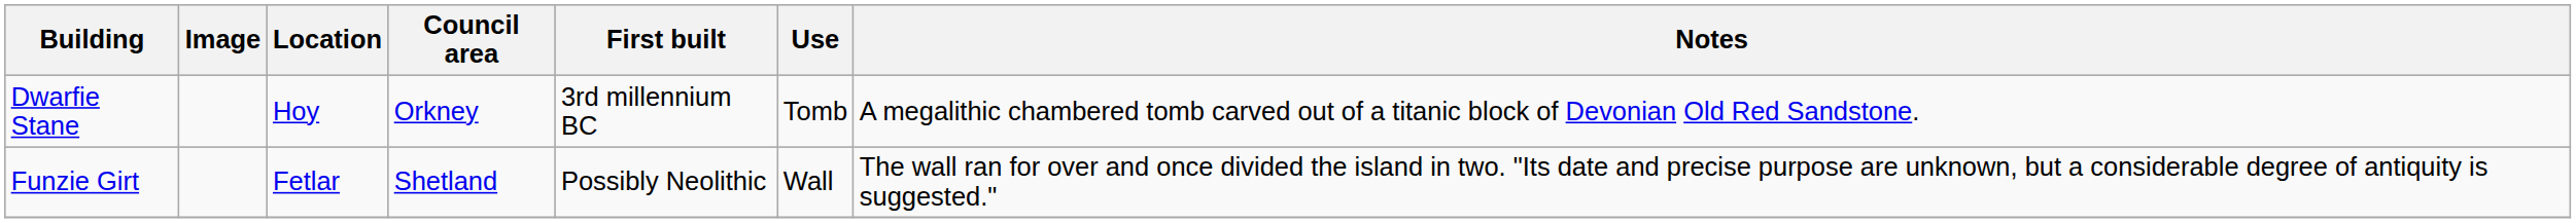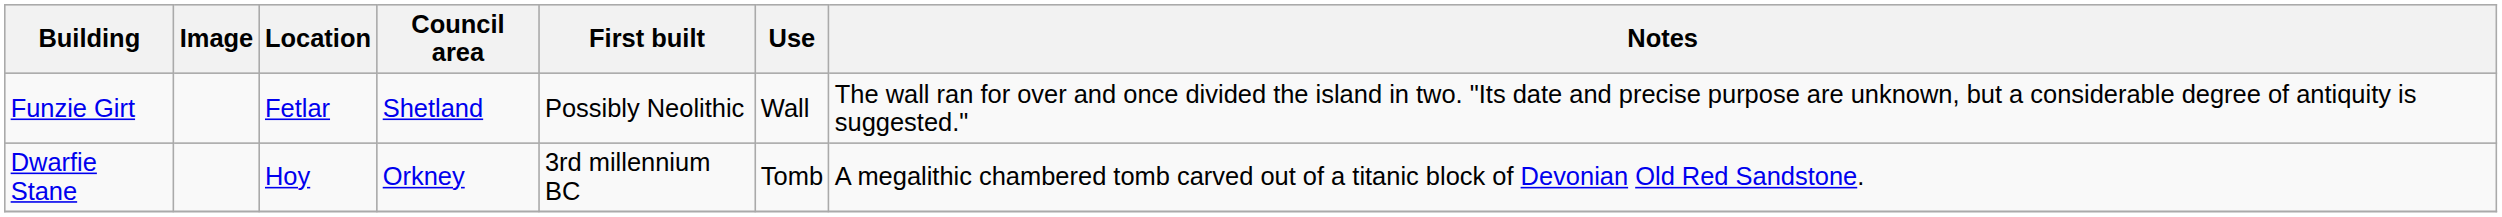rows swapped: Funzie Girt <-> Dwarfie Stane
